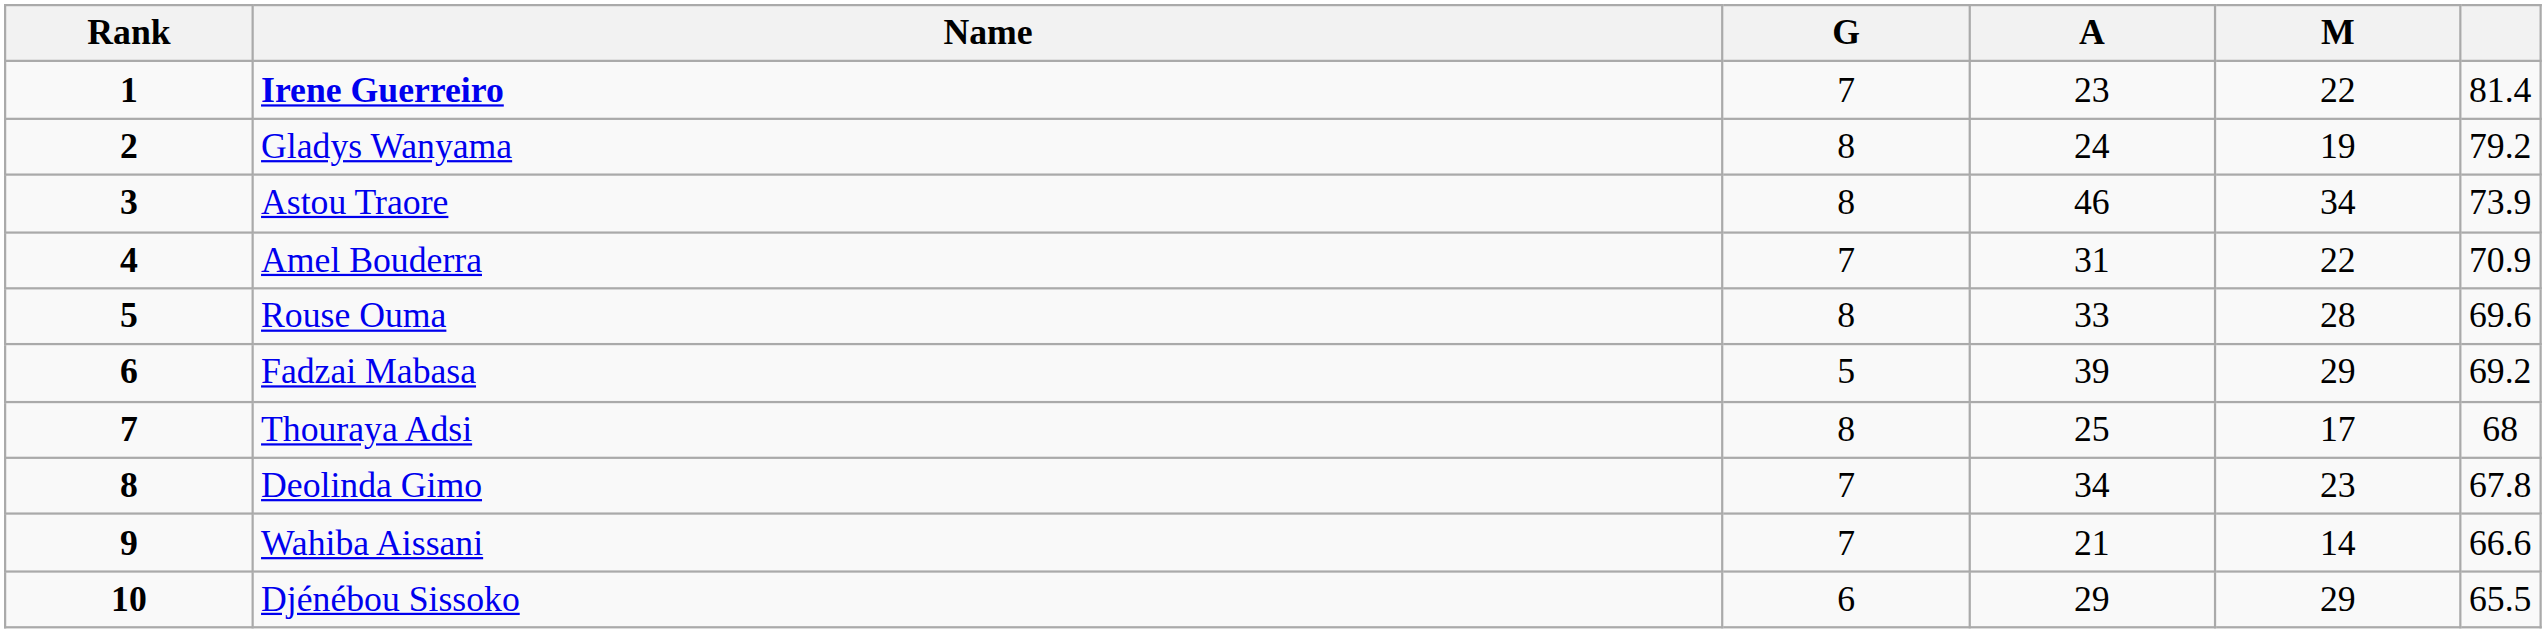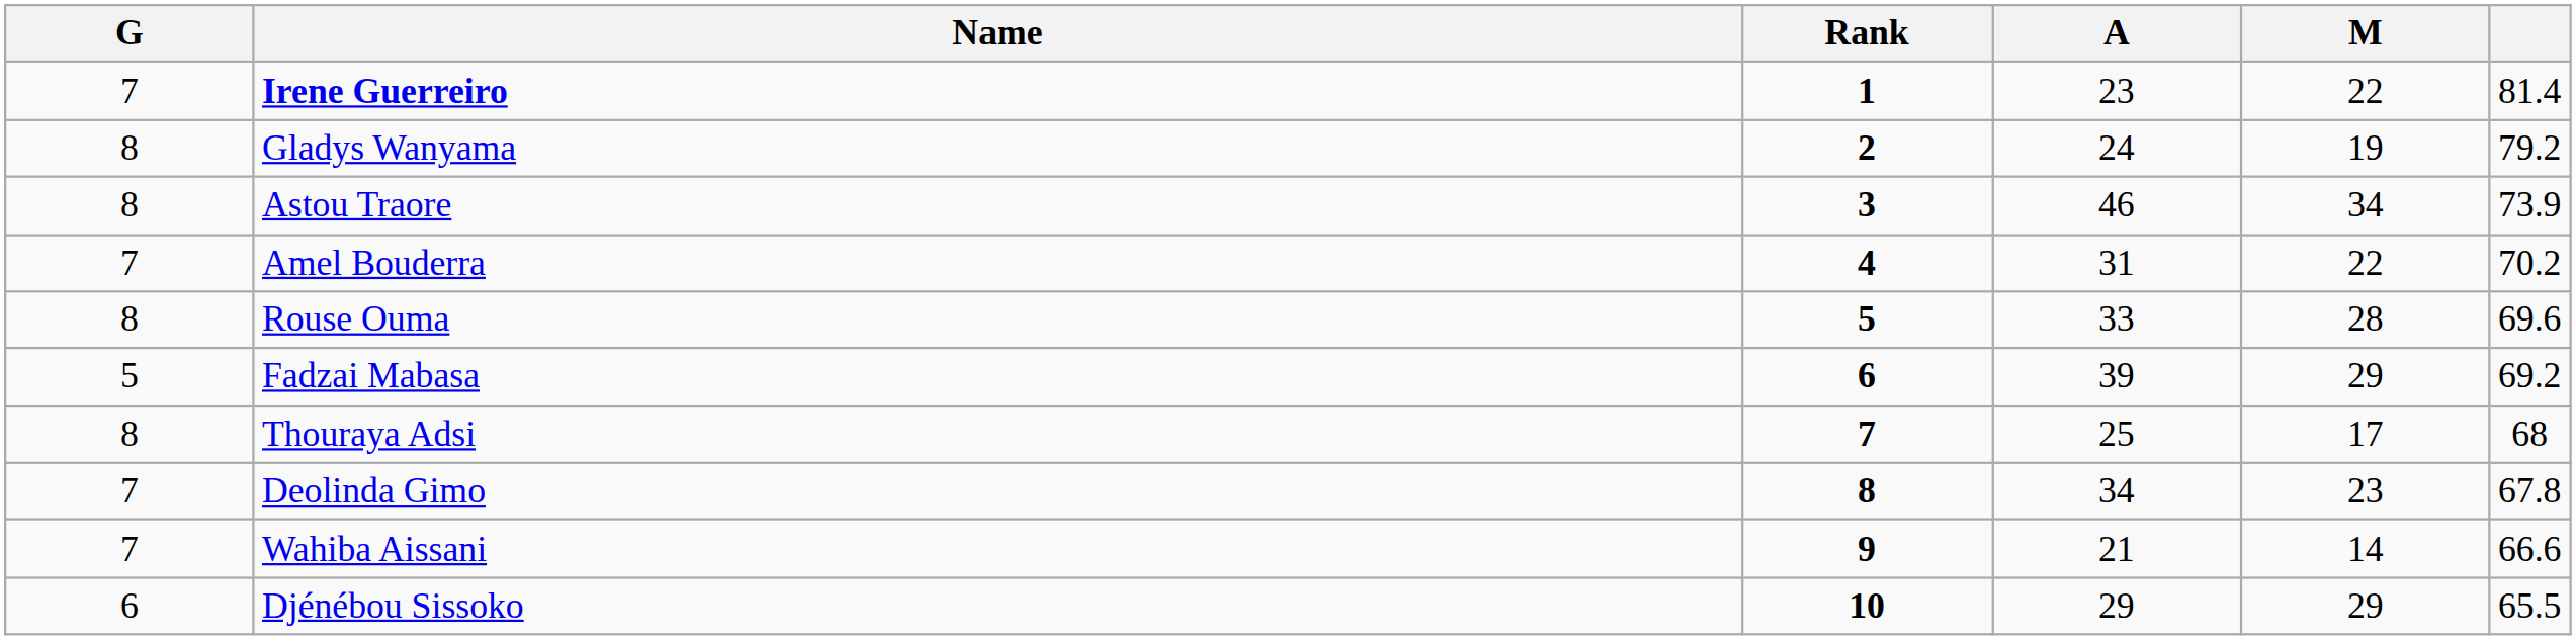columns swapped: Rank <-> G
Amel Bouderra | column 6: 70.9 -> 70.2
